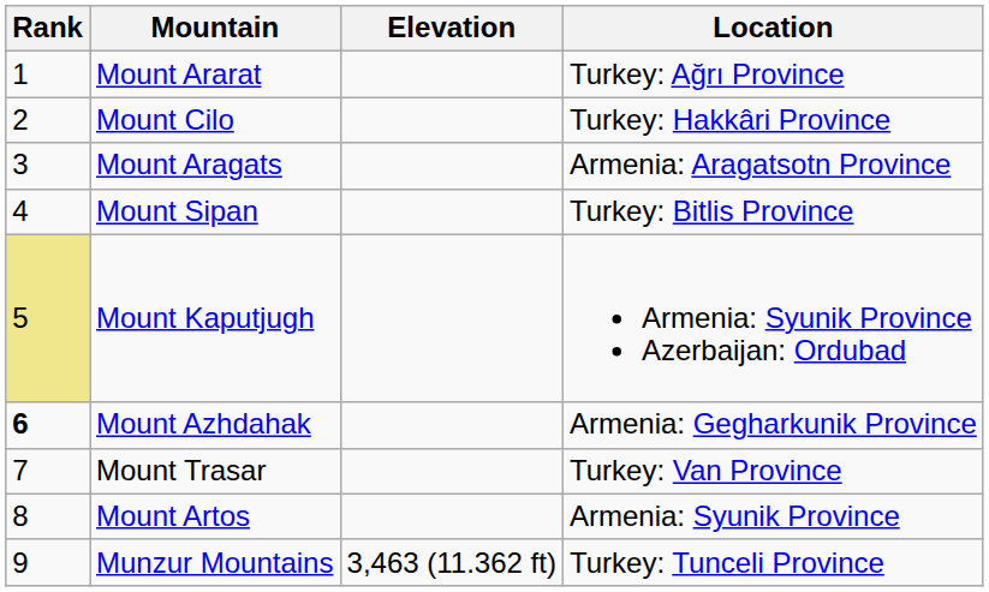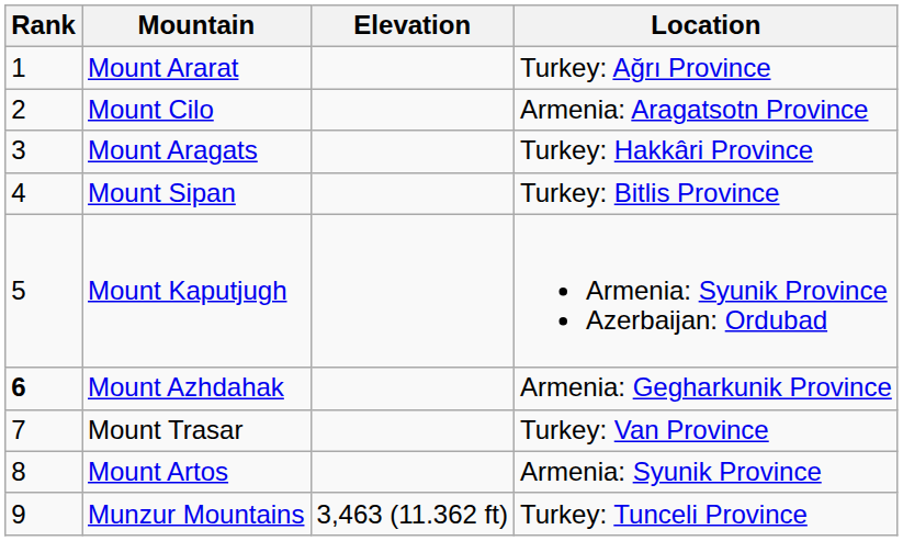Mount Cilo | Location: Turkey: Hakkâri Province -> Armenia: Aragatsotn Province
Mount Aragats | Location: Armenia: Aragatsotn Province -> Turkey: Hakkâri Province
Mount Kaputjugh | Rank: khaki background -> no background
